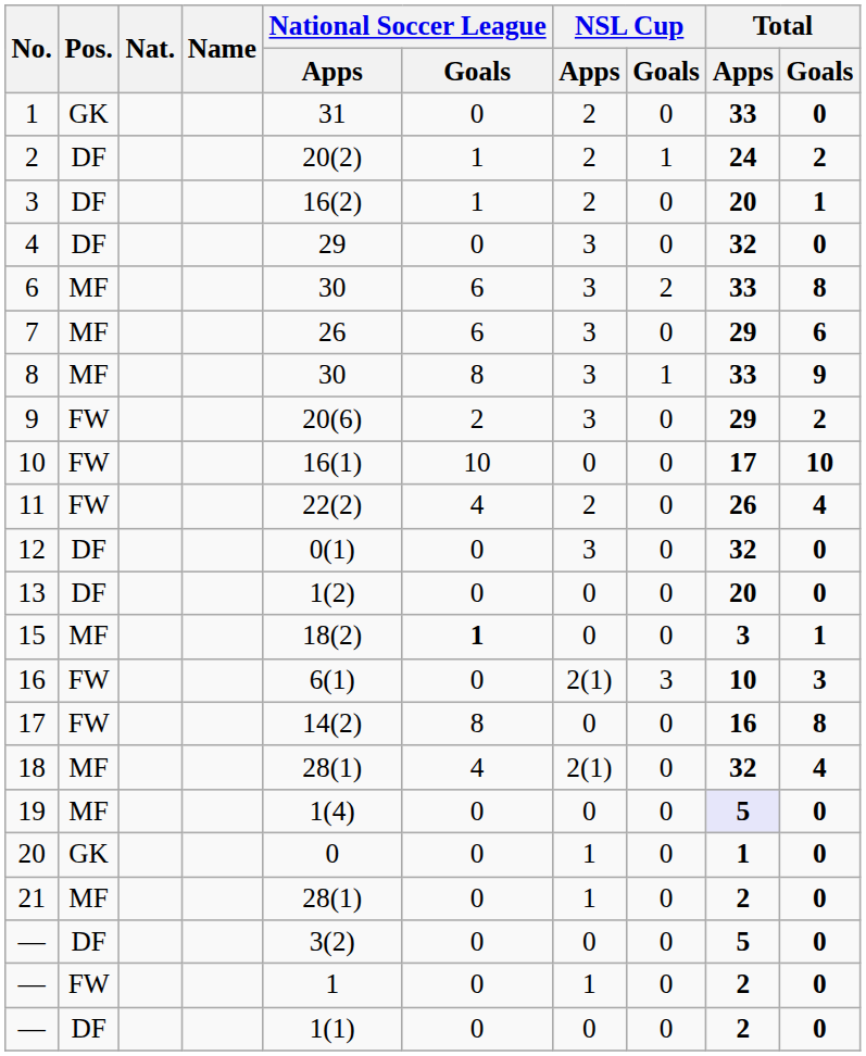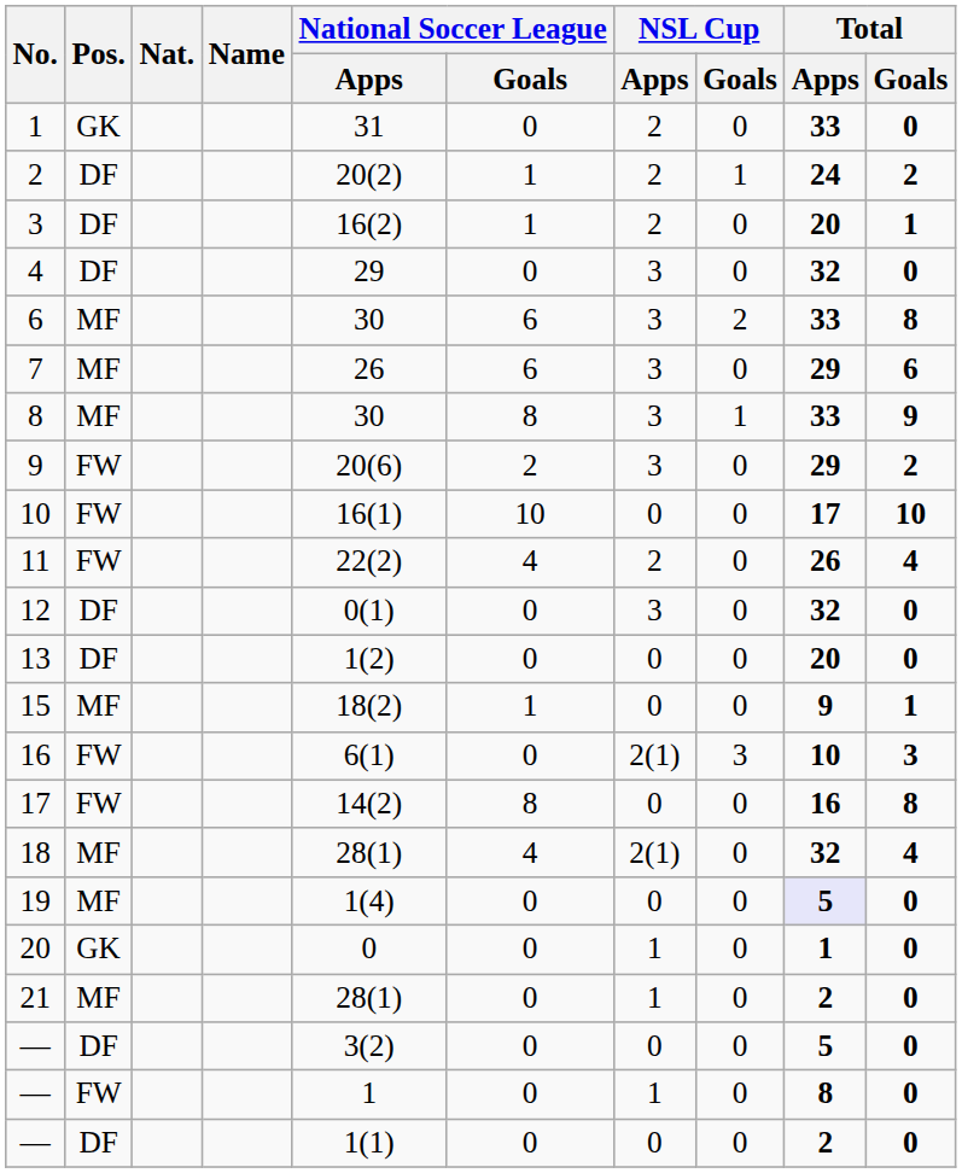15 | National Soccer League / Goals: bold -> normal
15 | Total / Apps: 3 -> 9
— / FW | Total / Apps: 2 -> 8
